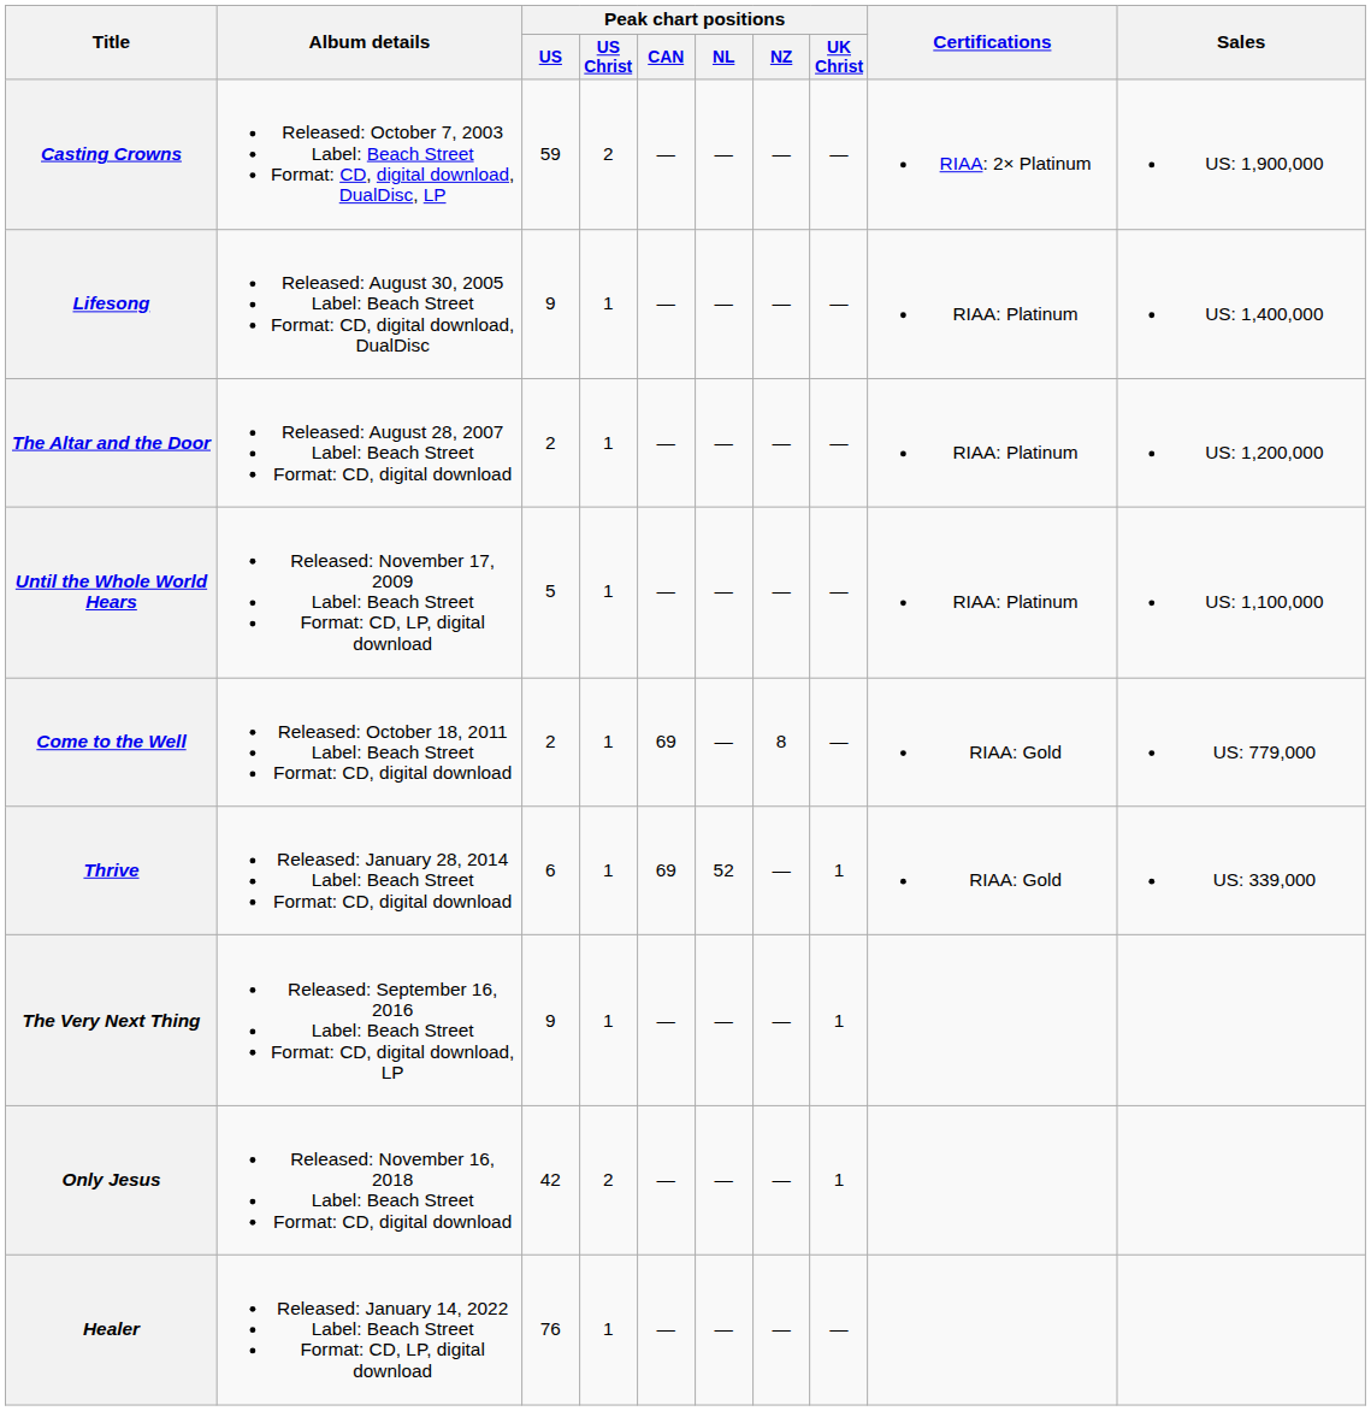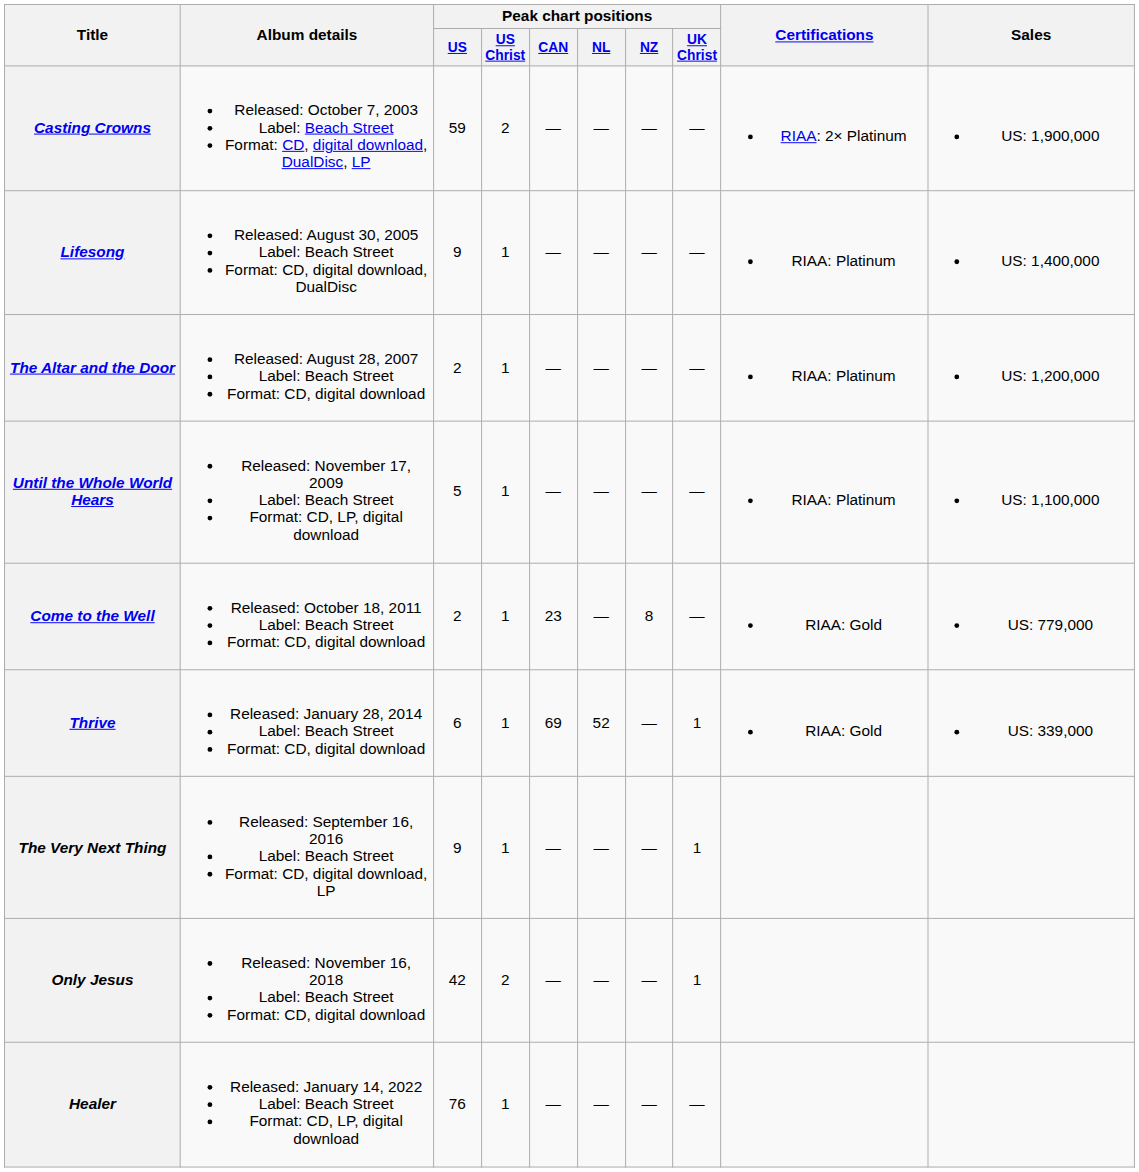Come to the Well | Peak chart positions / CAN: 69 -> 23
